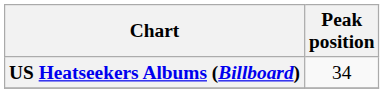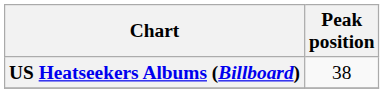US Heatseekers Albums (Billboard) | Peak position: 34 -> 38
